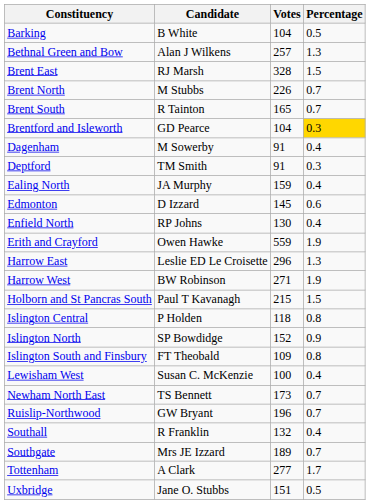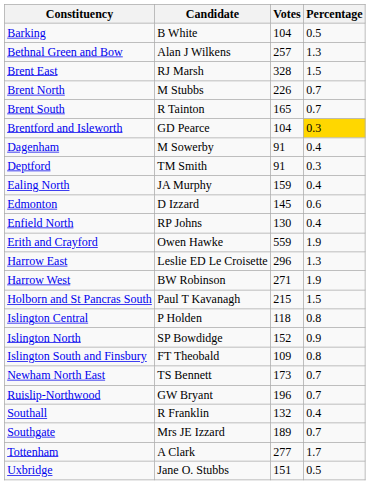- row: Lewisham West | Susan C. McKenzie | 100 | 0.4
